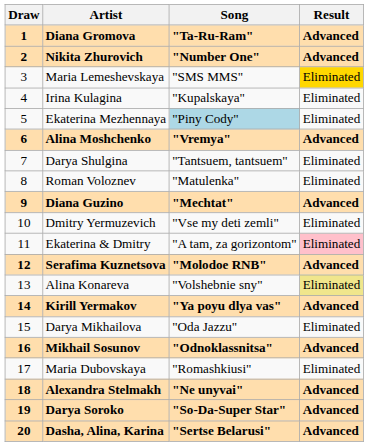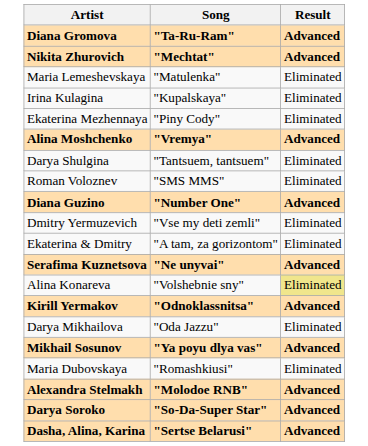- column: Draw | 1 | 2 | 3 | 4 | 5 | 6 | 7 | 8 | 9 | 10 | 11 | 12 | 13 | 14 | 15 | 16 | 17 | 18 | 19 | 20
Nikita Zhurovich | Song: "Number One" -> "Mechtat"
Maria Lemeshevskaya | Song: "SMS MMS" -> "Matulenka"
Maria Lemeshevskaya | Result: gold background -> no background
Ekaterina Mezhennaya | Song: lightblue background -> no background
Roman Voloznev | Song: "Matulenka" -> "SMS MMS"
Diana Guzino | Song: "Mechtat" -> "Number One"
Ekaterina & Dmitry | Result: pink background -> no background
Serafima Kuznetsova | Song: "Molodoe RNB" -> "Ne unyvai"
Kirill Yermakov | Song: "Ya poyu dlya vas" -> "Odnoklassnitsa"
Mikhail Sosunov | Song: "Odnoklassnitsa" -> "Ya poyu dlya vas"
Alexandra Stelmakh | Song: "Ne unyvai" -> "Molodoe RNB"
